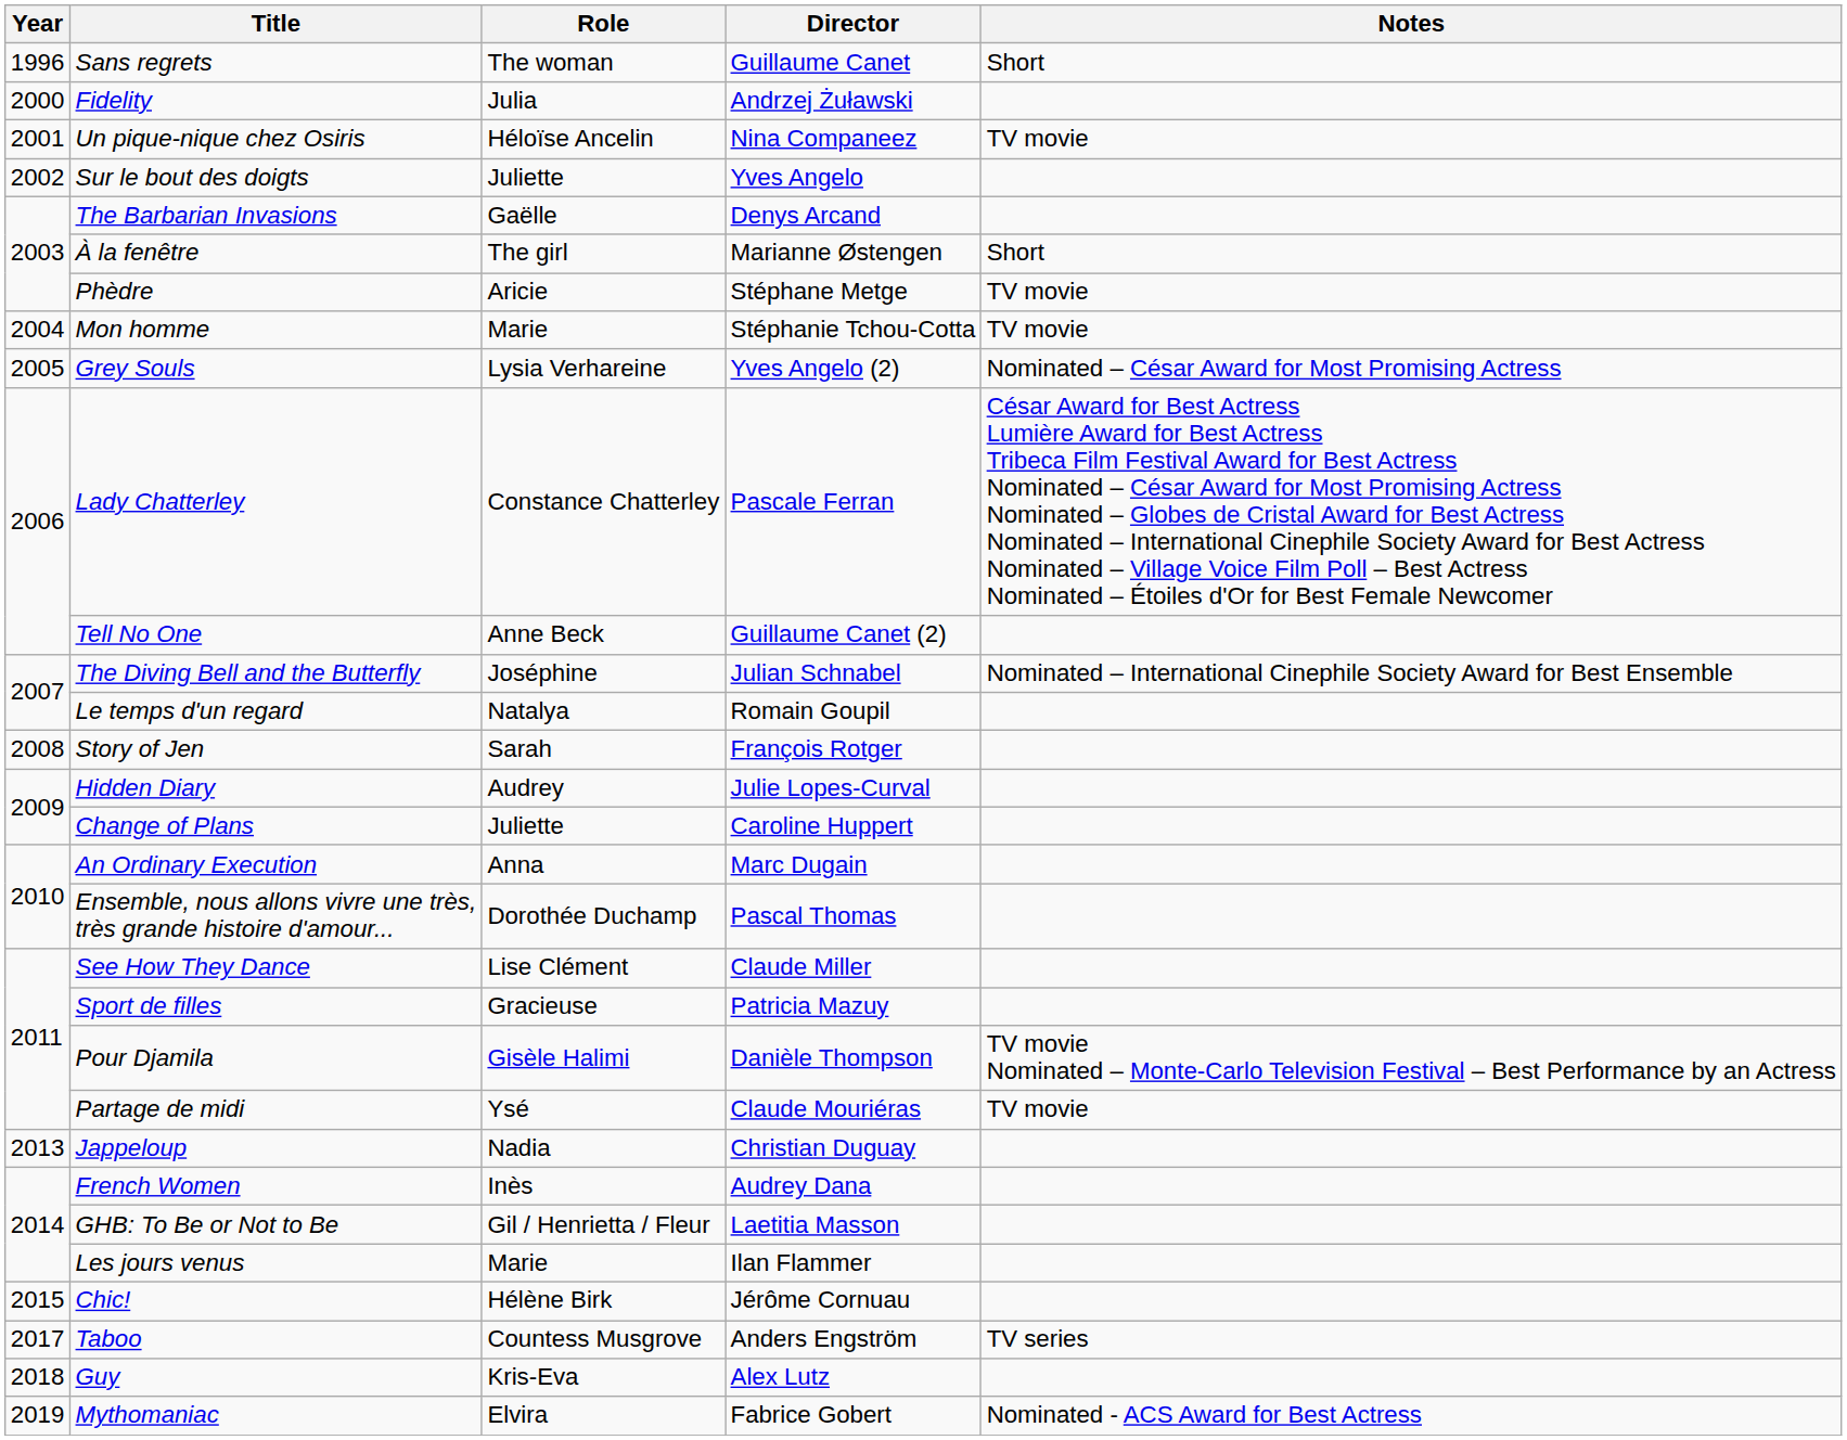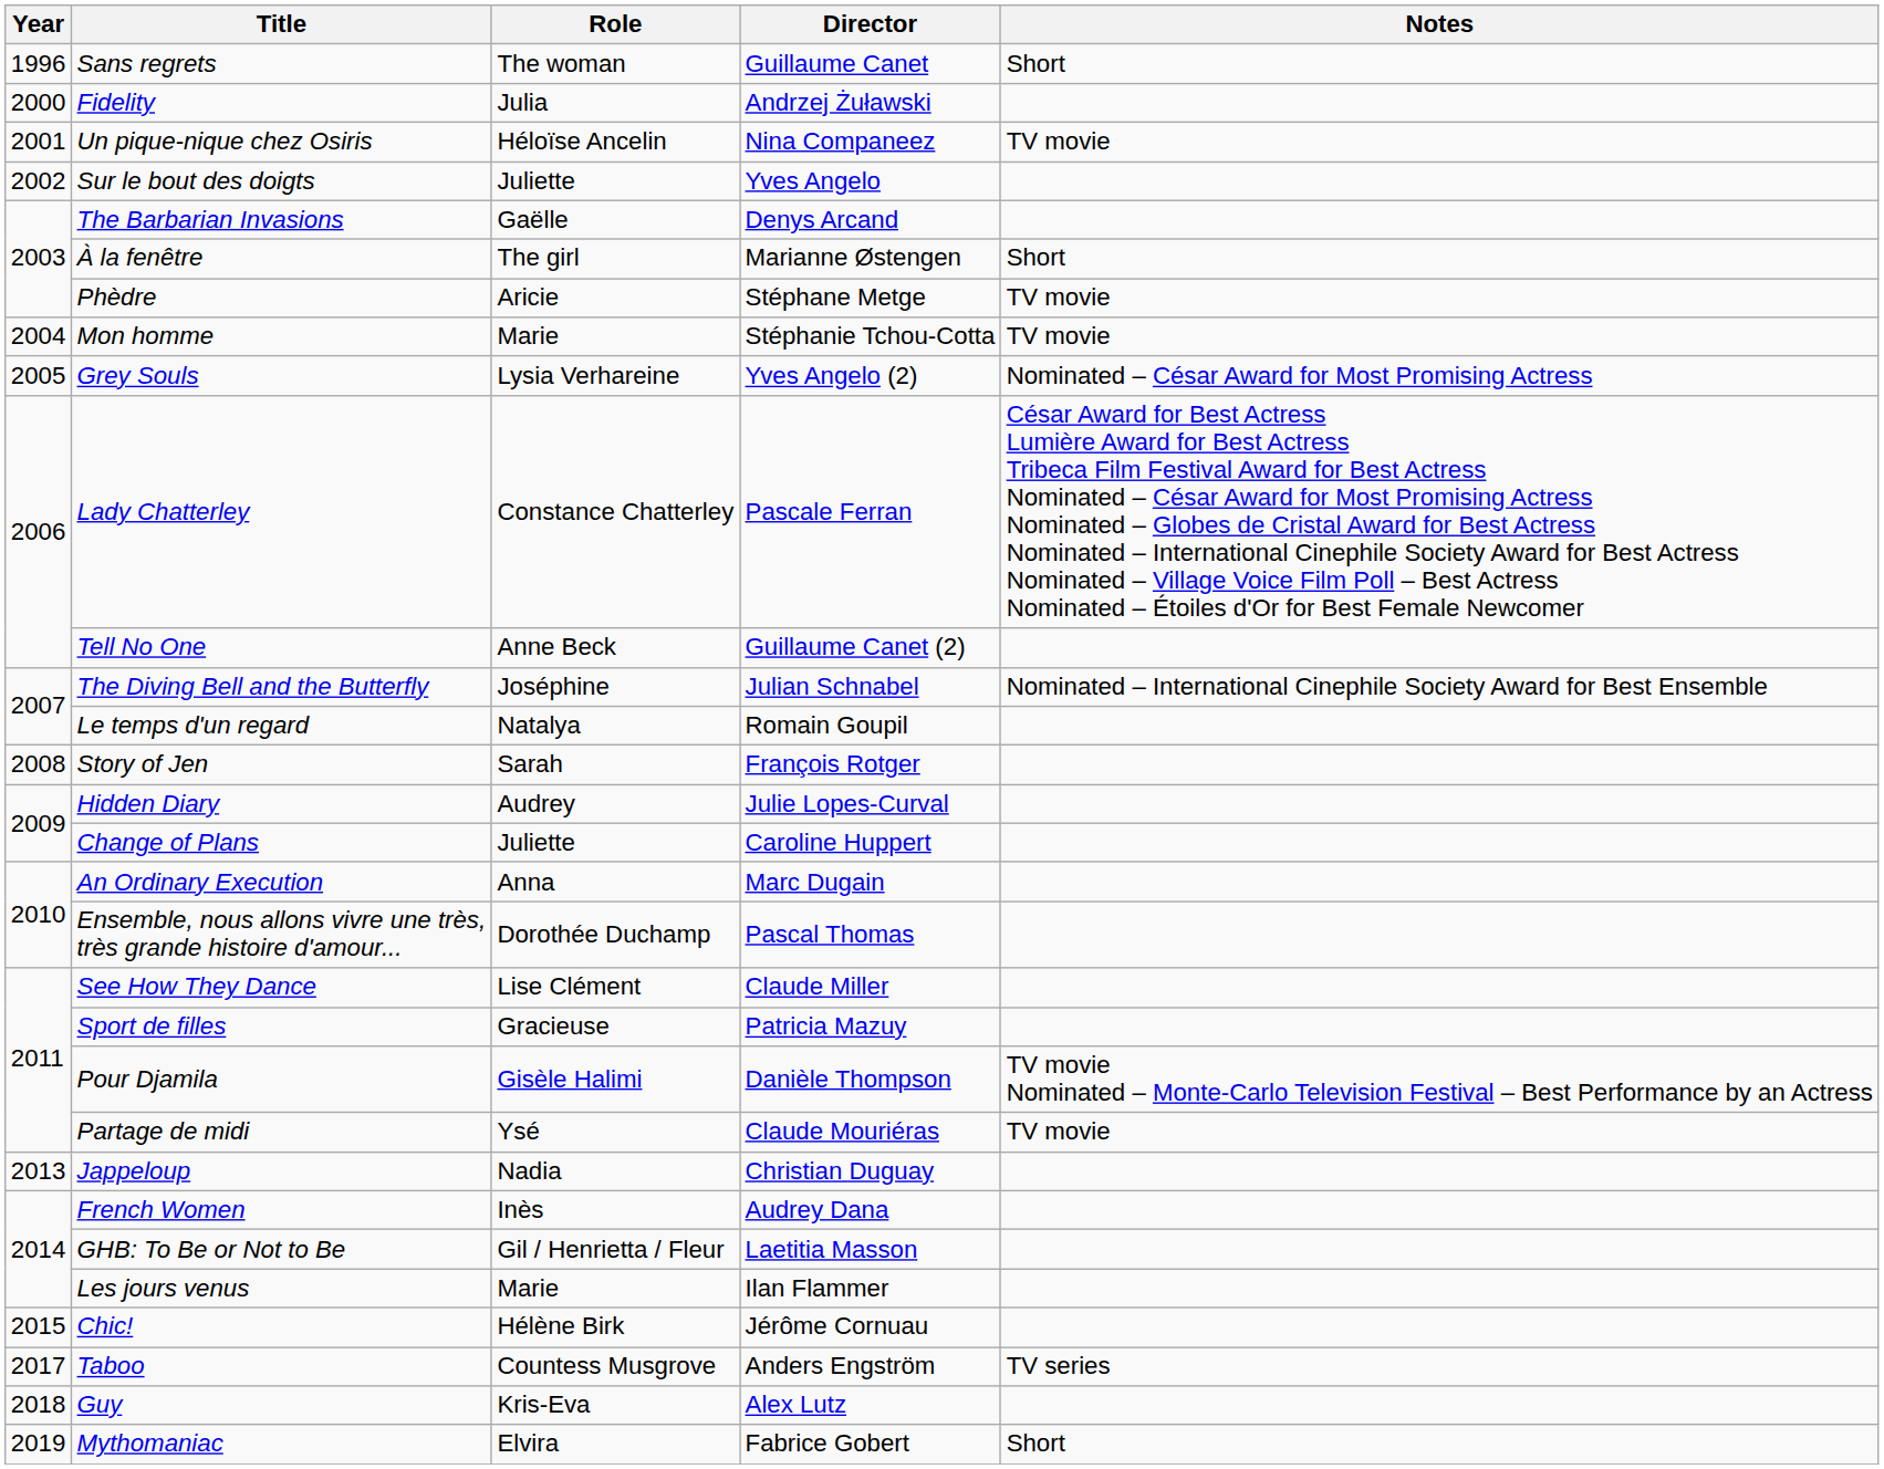Mythomaniac | Notes: Nominated - ACS Award for Best Actress -> Short
